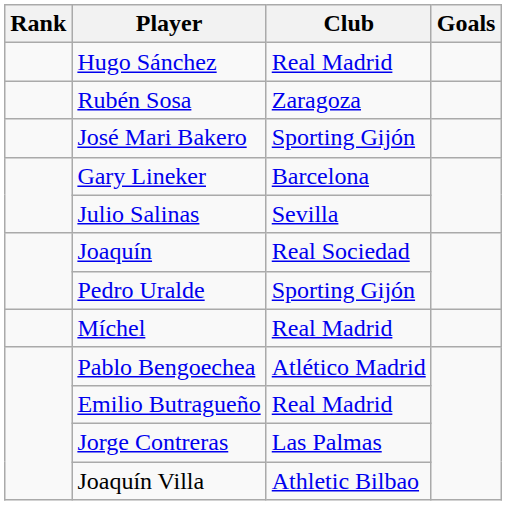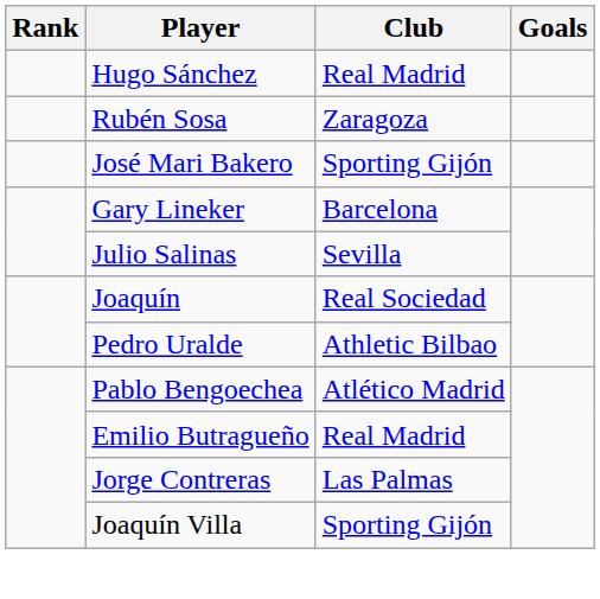Pedro Uralde | Club: Sporting Gijón -> Athletic Bilbao
- row: Míchel | Real Madrid
Joaquín Villa | Club: Athletic Bilbao -> Sporting Gijón
